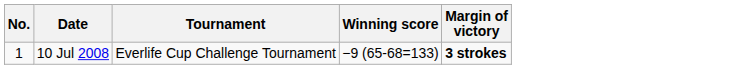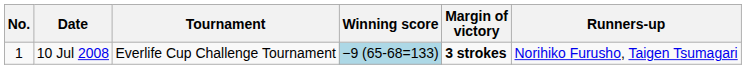+ column: Runners-up | Norihiko Furusho, Taigen Tsumagari
10 Jul 2008 | Winning score: no background -> lightblue background
